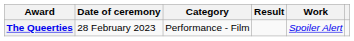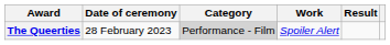columns swapped: Work <-> Result
The Queerties | Category: no background -> lightgrey background
